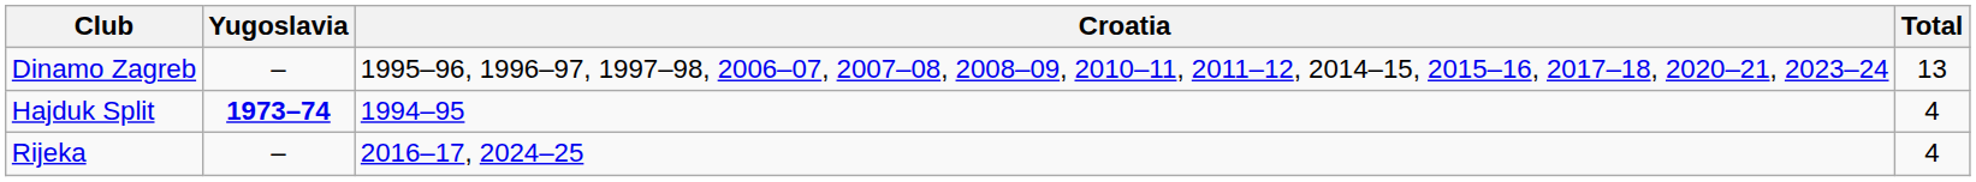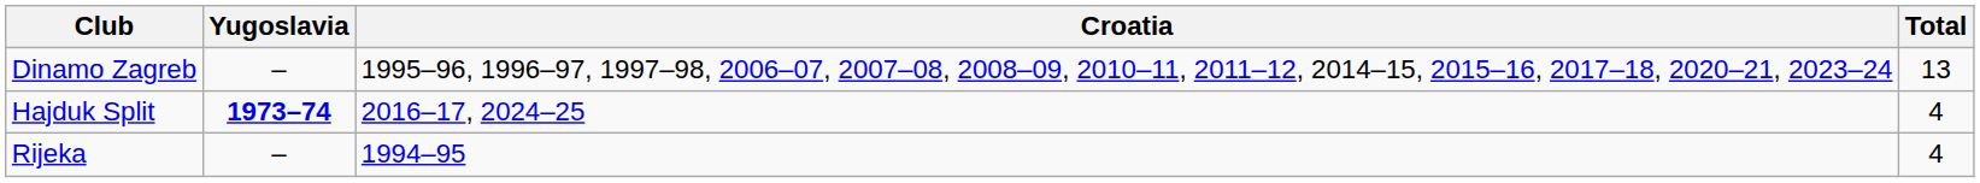Hajduk Split | Croatia: 1994–95 -> 2016–17, 2024–25
Rijeka | Croatia: 2016–17, 2024–25 -> 1994–95
